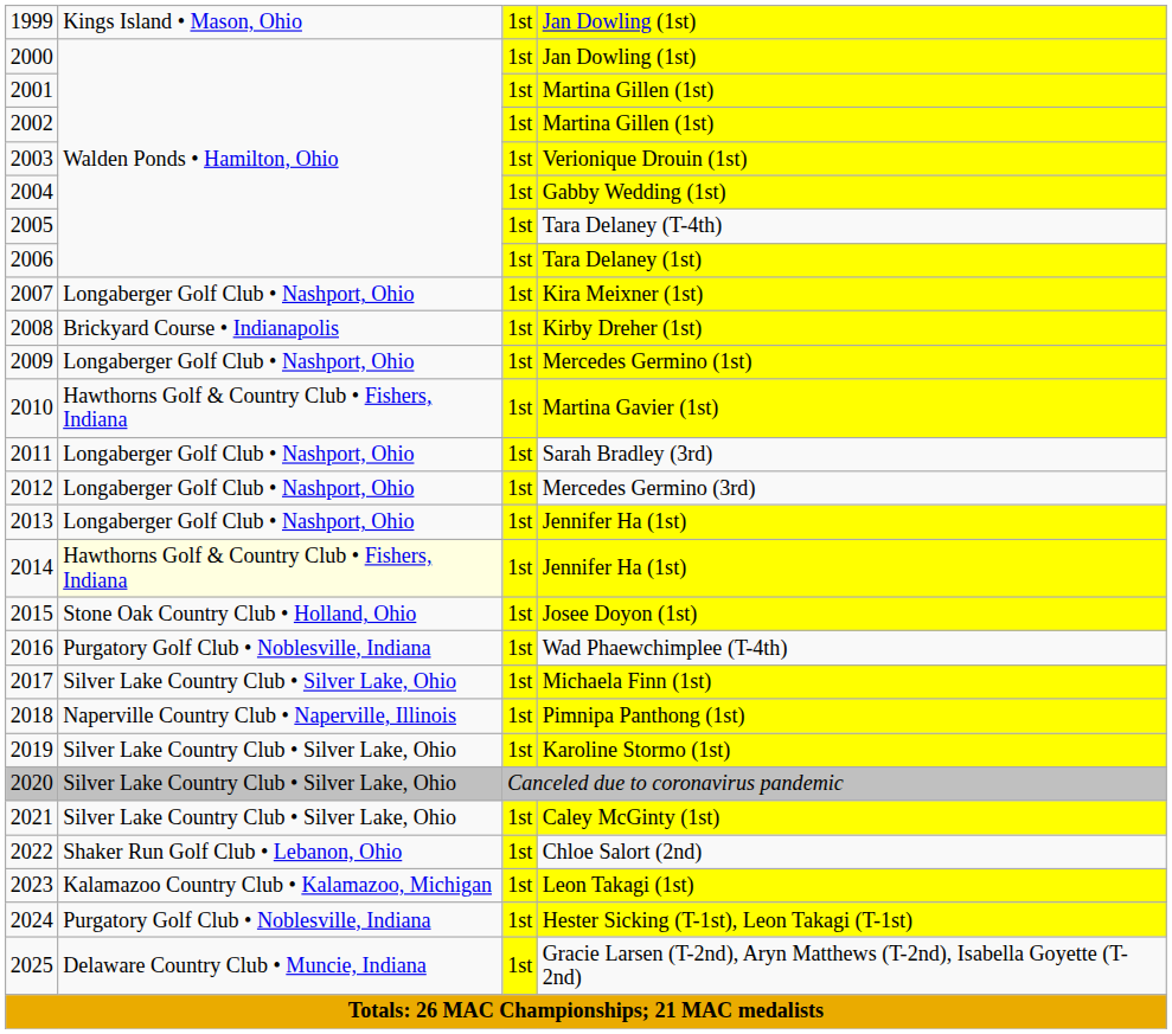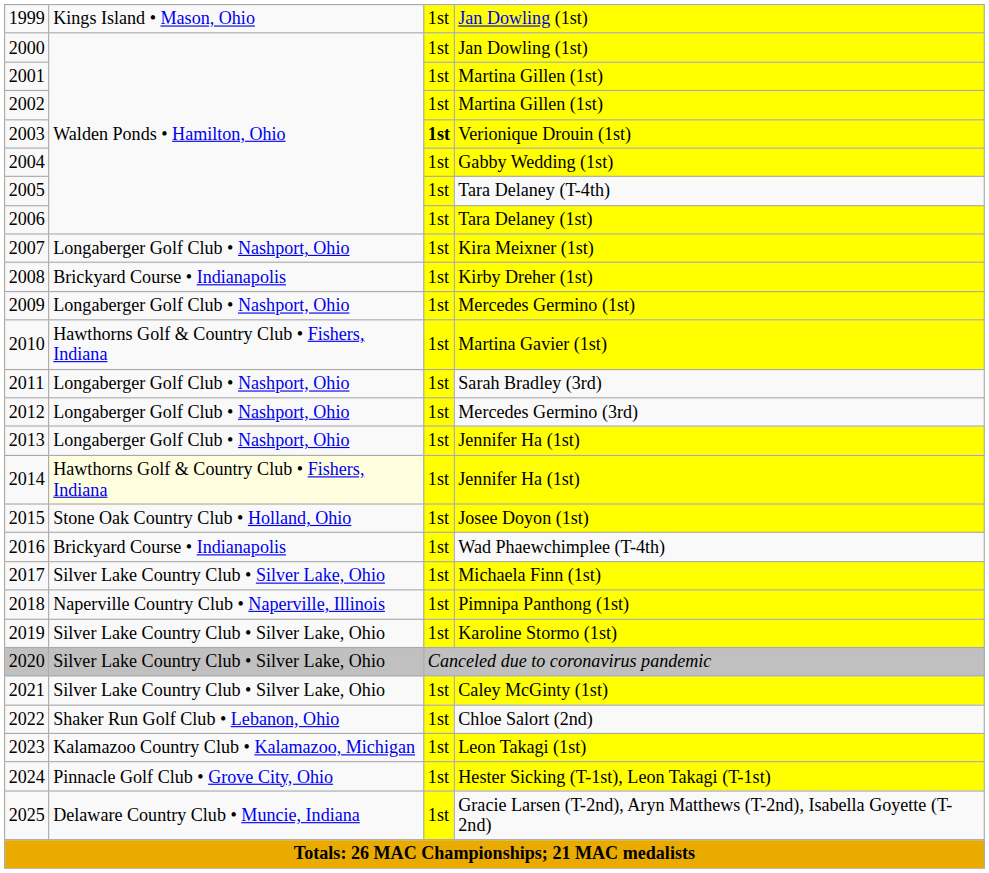Verionique Drouin (1st) | column 3: normal -> bold
Wad Phaewchimplee (T-4th) | column 2: Purgatory Golf Club • Noblesville, Indiana -> Brickyard Course • Indianapolis
Hester Sicking (T-1st), Leon Takagi (T-1st) | column 2: Purgatory Golf Club • Noblesville, Indiana -> Pinnacle Golf Club • Grove City, Ohio
